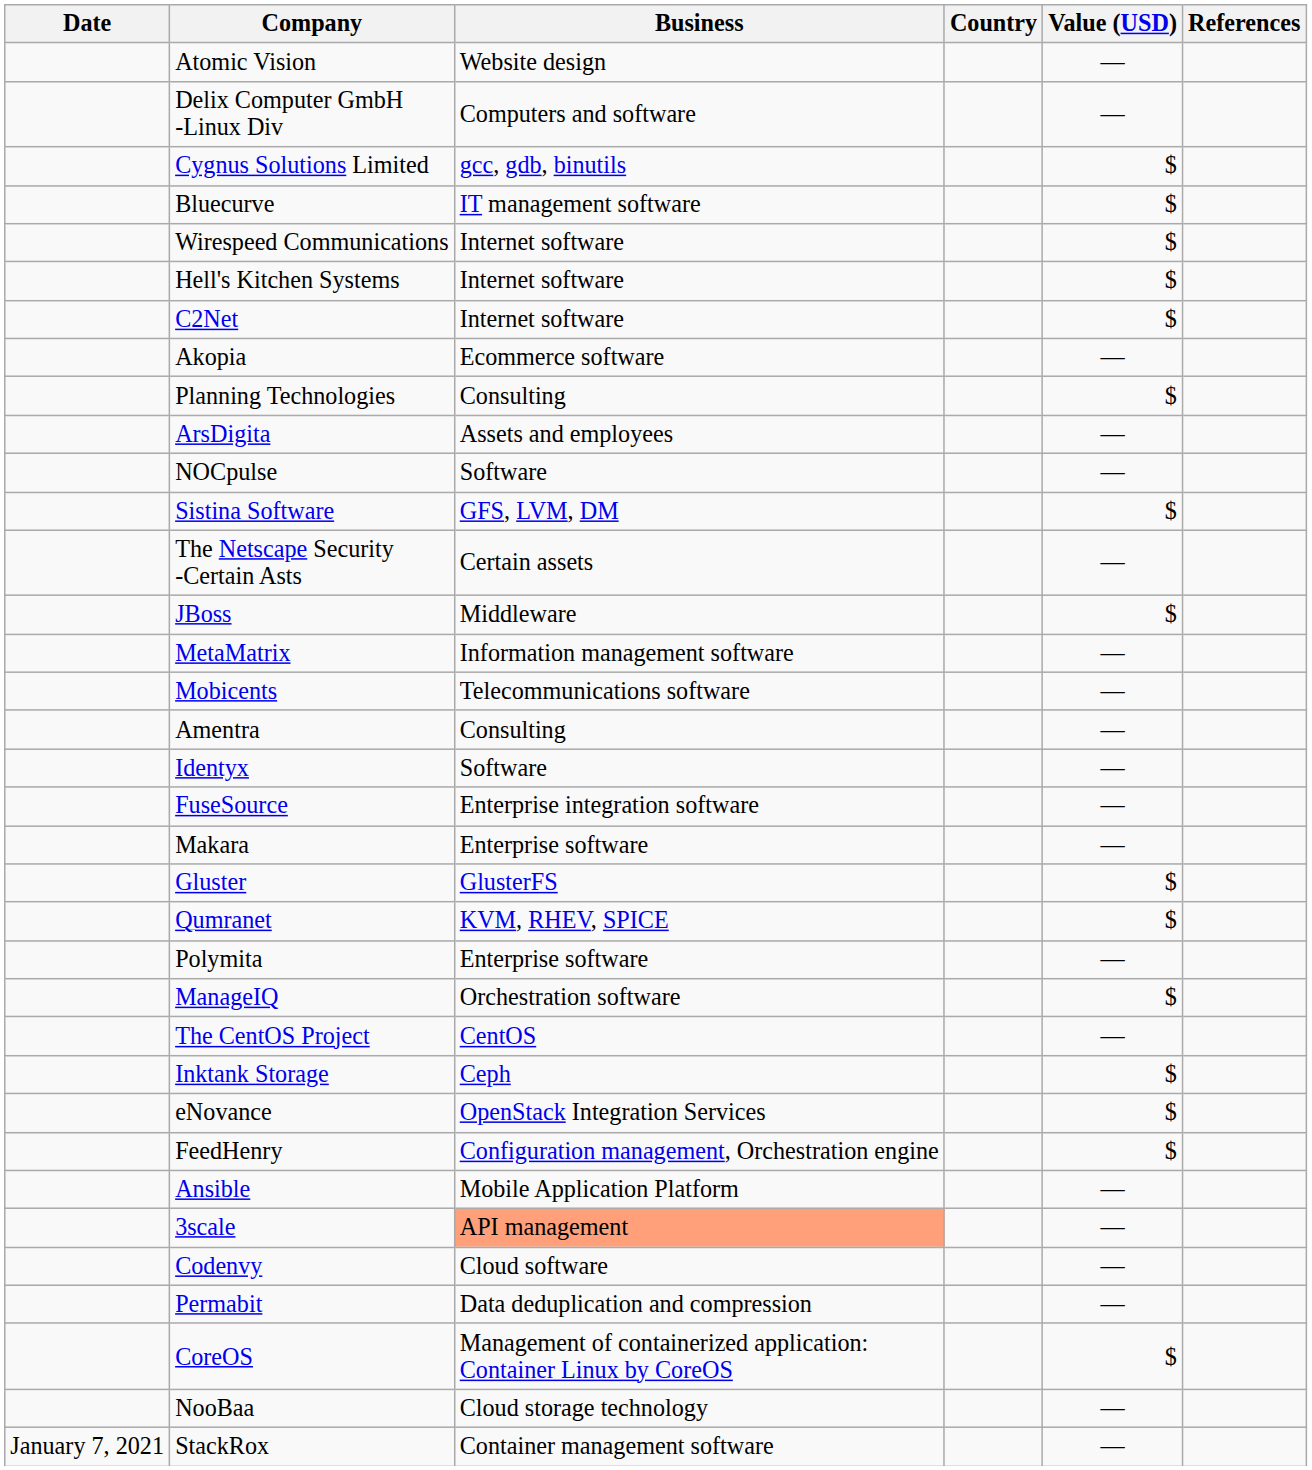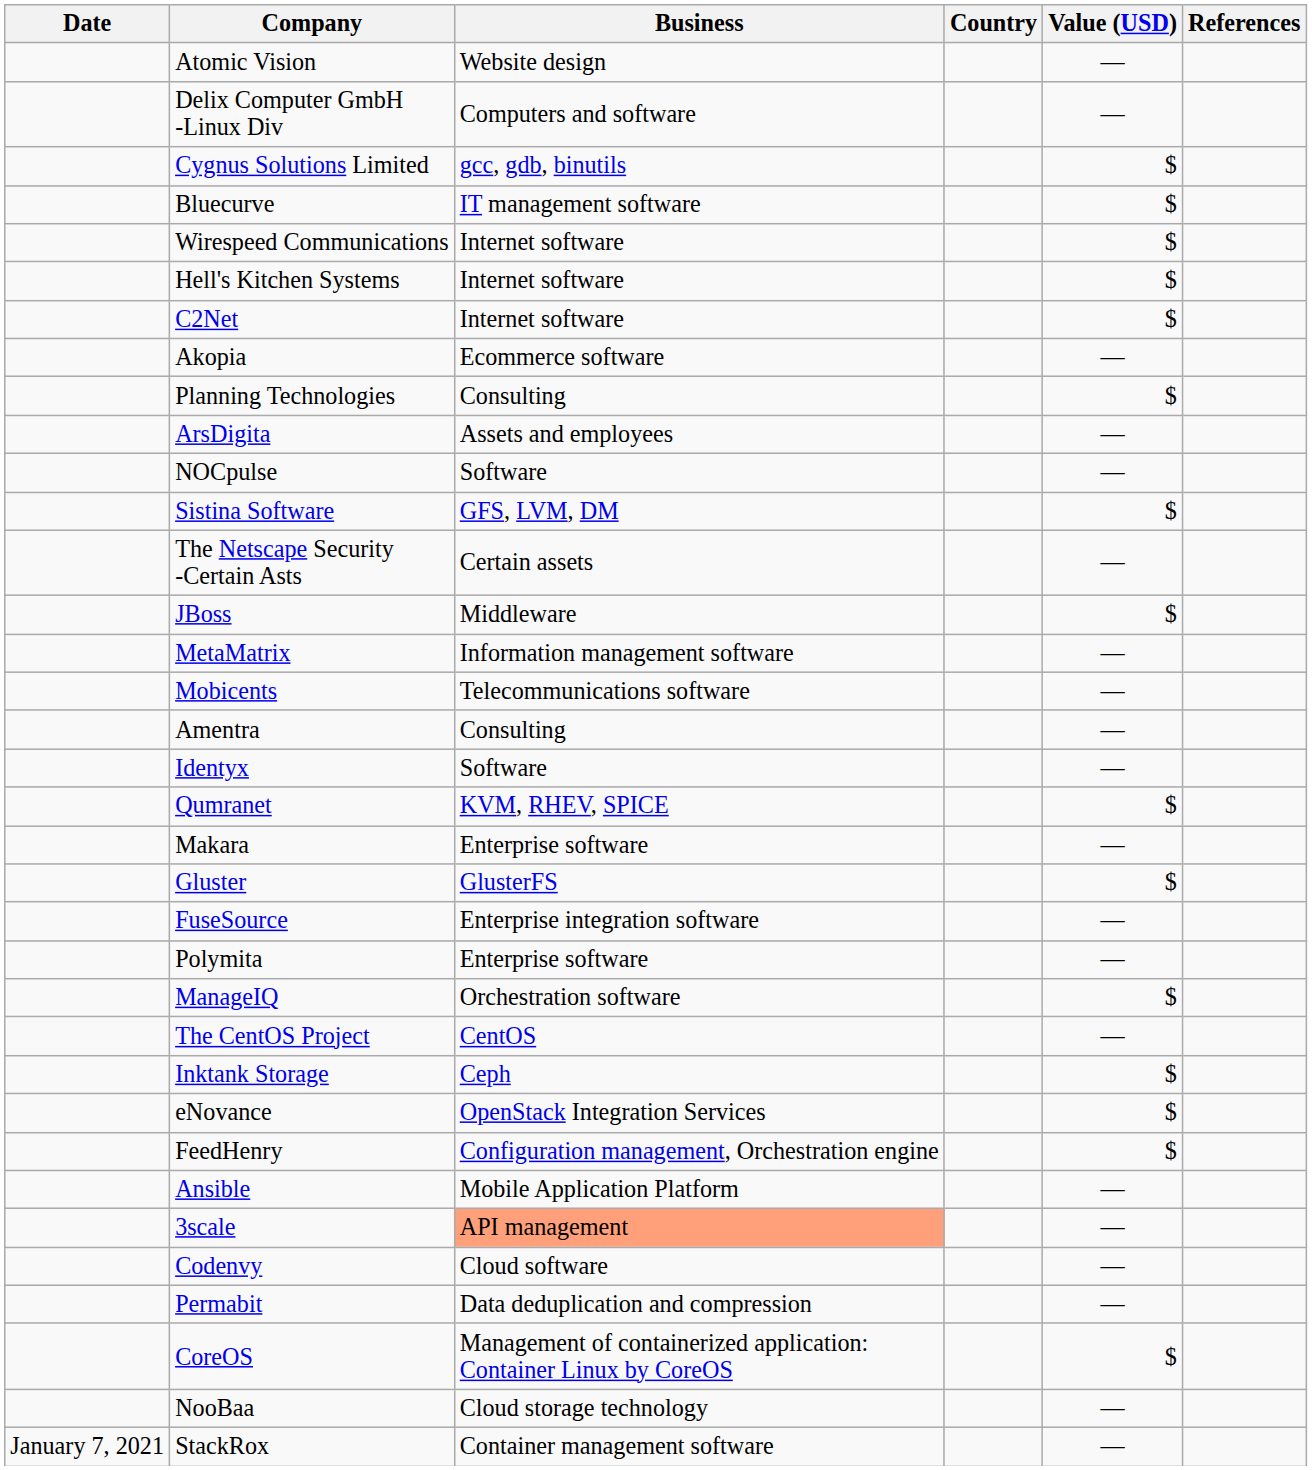rows swapped: Qumranet <-> FuseSource
